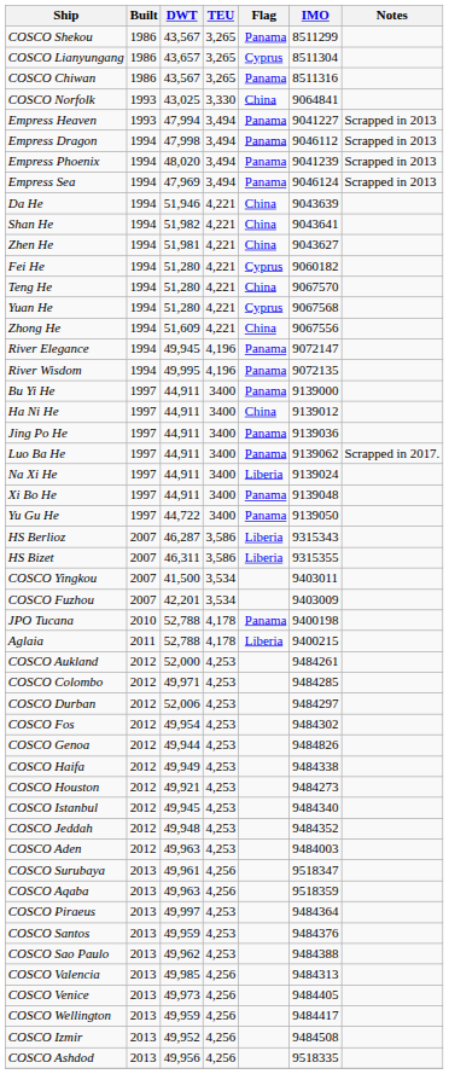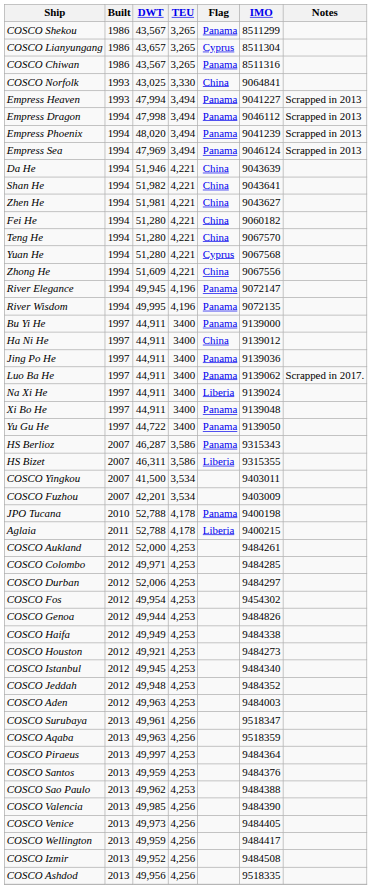Fei He | Flag: Cyprus -> China
HS Berlioz | Flag: Liberia -> Panama
COSCO Fos | IMO: 9484302 -> 9454302
COSCO Valencia | IMO: 9484313 -> 9484390
